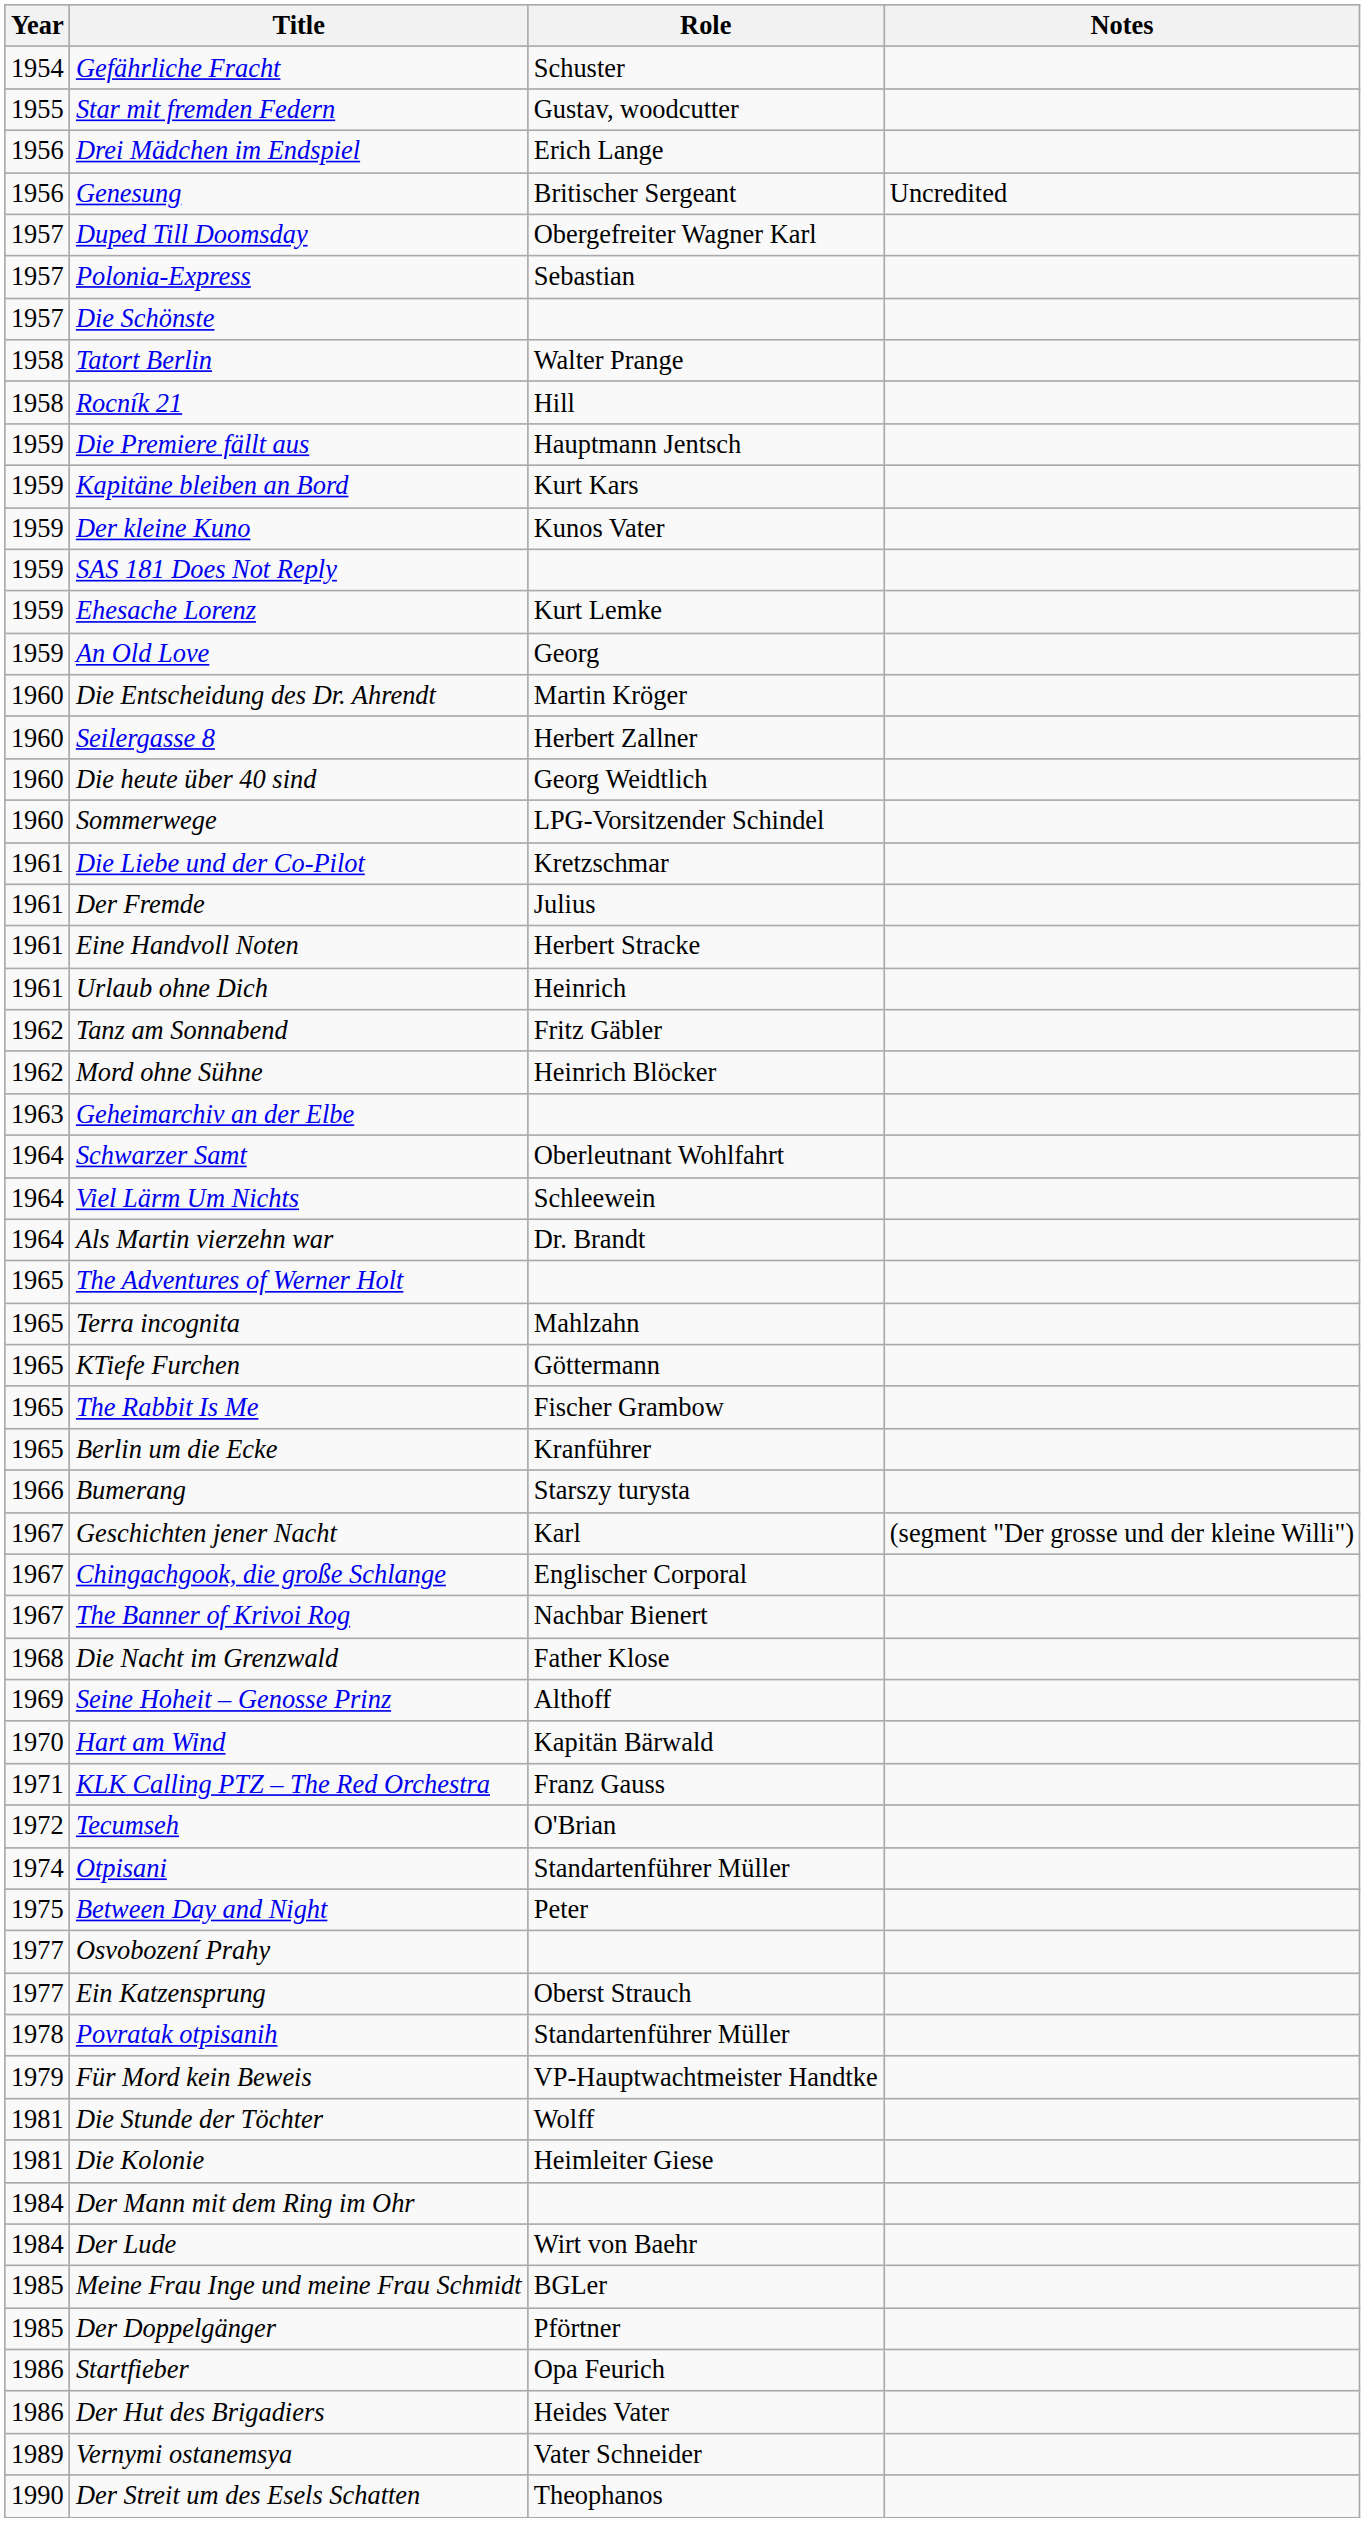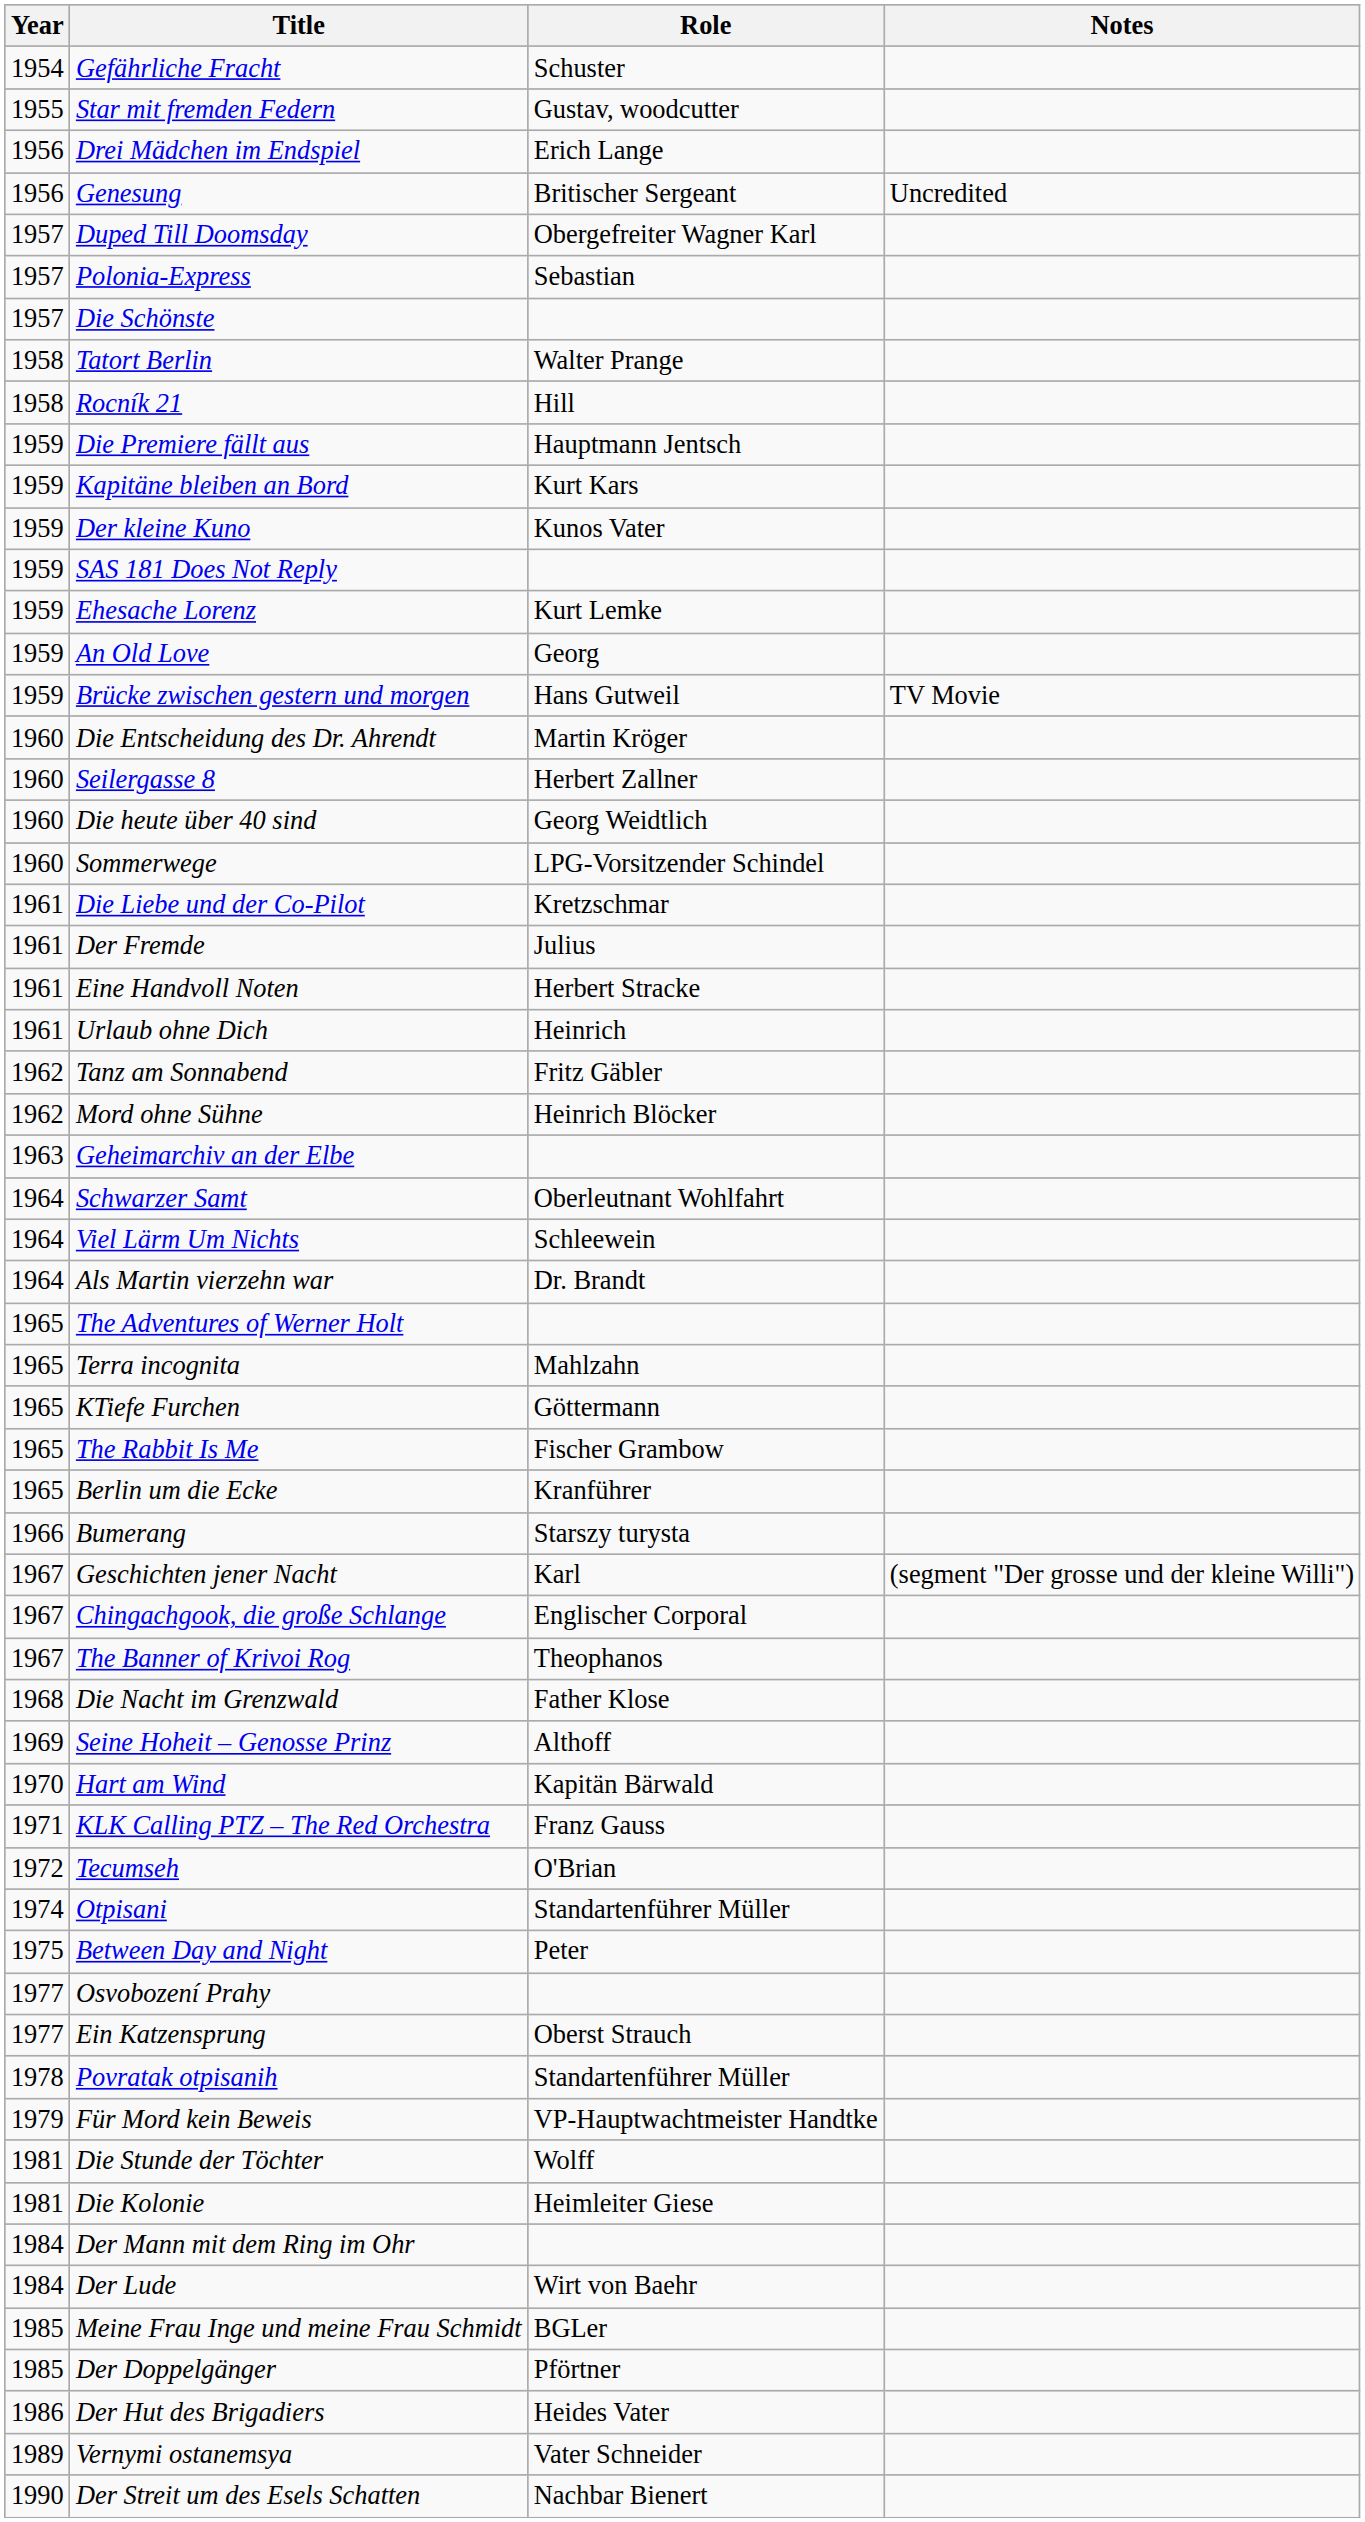+ row: 1959 | Brücke zwischen gestern und morgen | Hans Gutweil | TV Movie
The Banner of Krivoi Rog | Role: Nachbar Bienert -> Theophanos
- row: 1986 | Startfieber | Opa Feurich
Der Streit um des Esels Schatten | Role: Theophanos -> Nachbar Bienert
